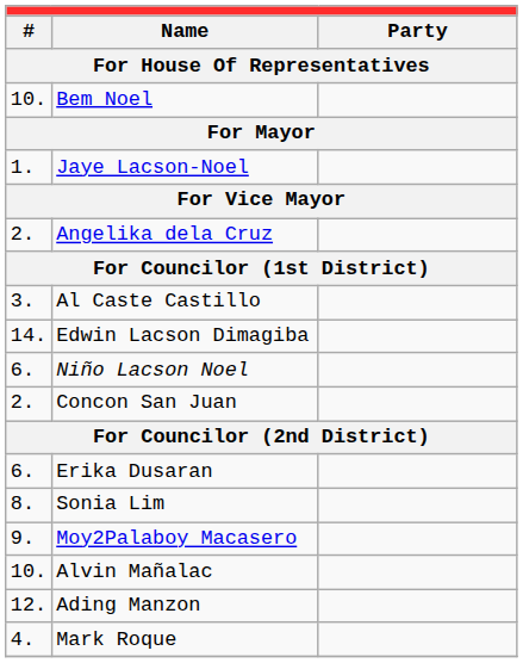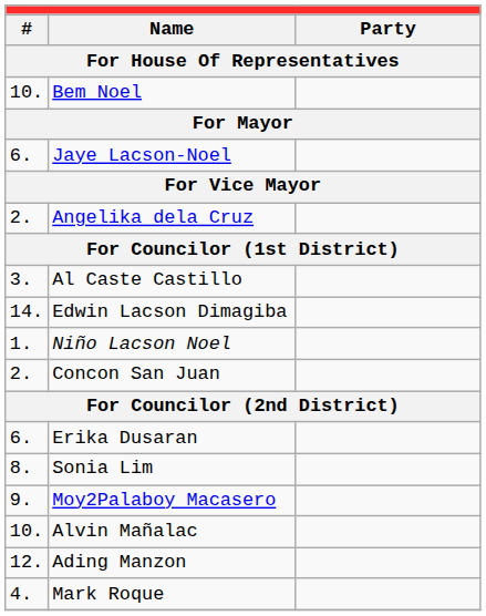Jaye Lacson-Noel | column 1: 1. -> 6.
Niño Lacson Noel | column 1: 6. -> 1.
